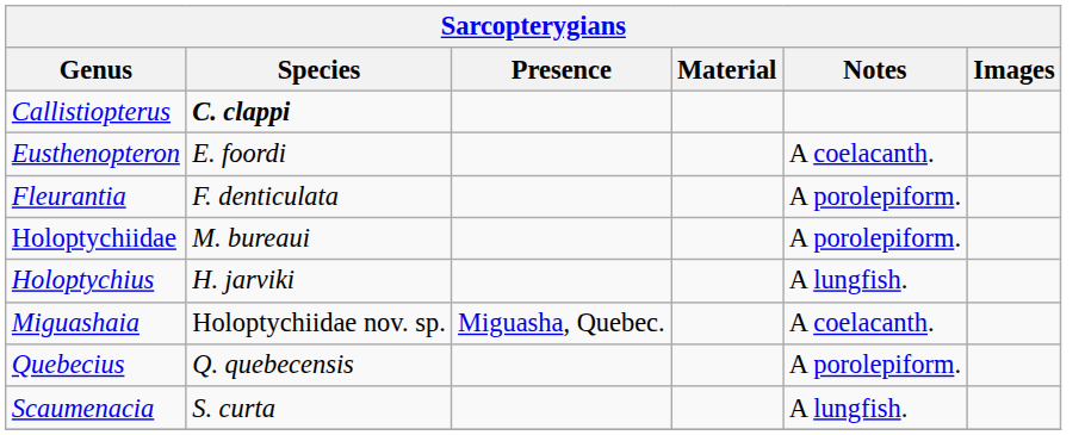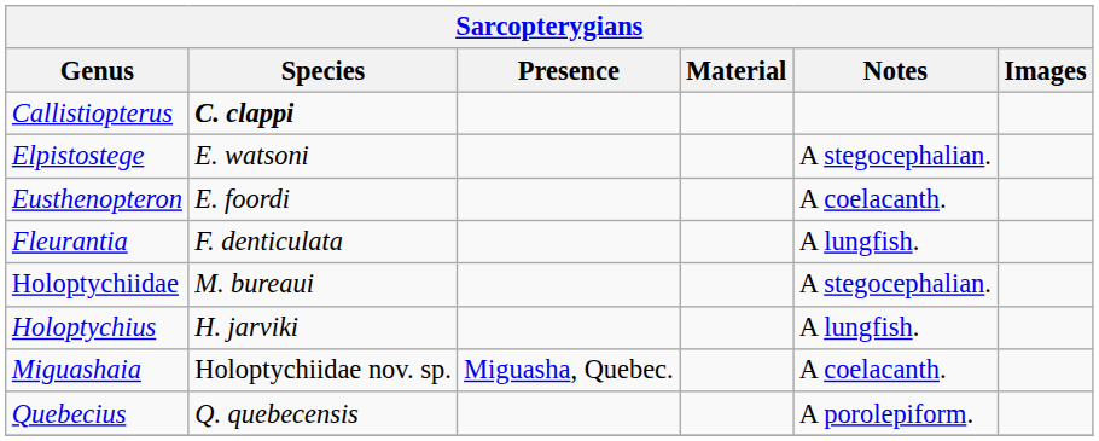+ row: Elpistostege | E. watsoni | A stegocephalian.
Fleurantia | Notes: A porolepiform. -> A lungfish.
Holoptychiidae | Notes: A porolepiform. -> A stegocephalian.
- row: Scaumenacia | S. curta | A lungfish.
